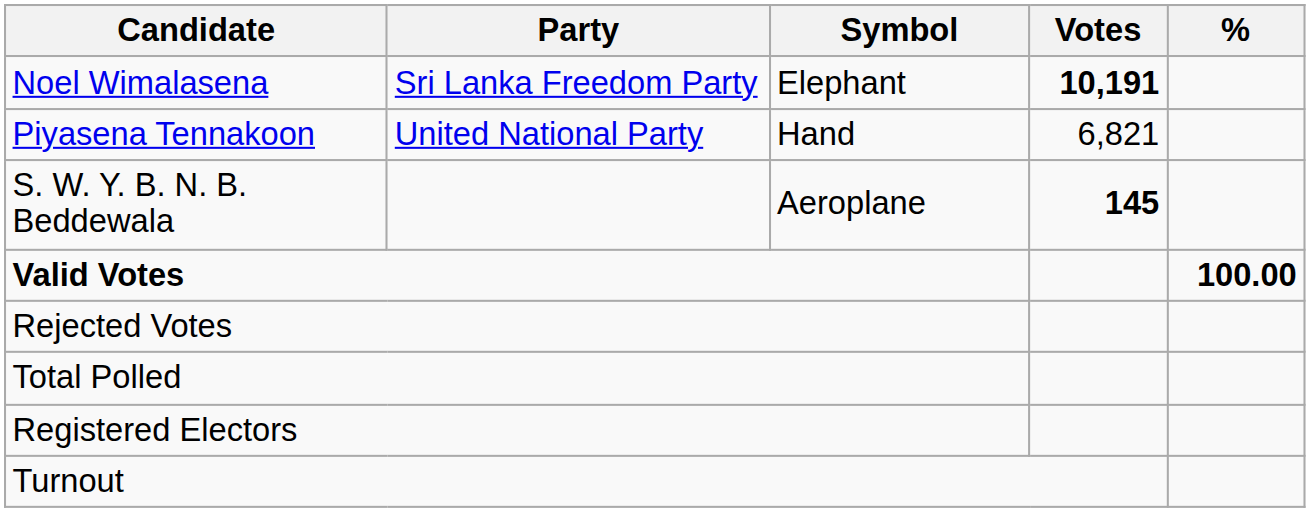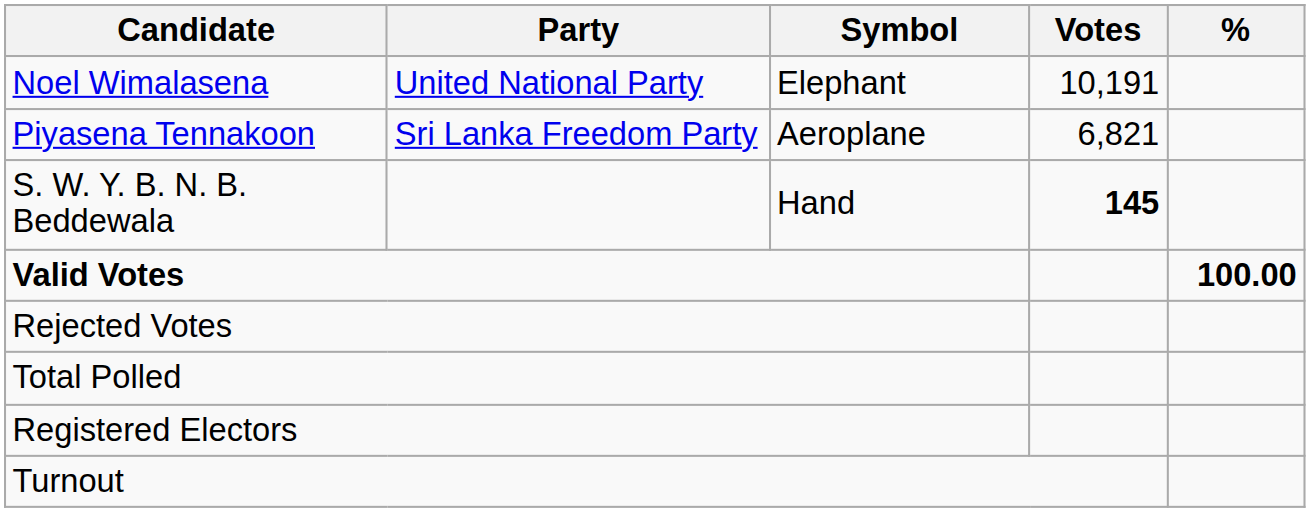Noel Wimalasena | Party: Sri Lanka Freedom Party -> United National Party
Noel Wimalasena | Votes: bold -> normal
Piyasena Tennakoon | Party: United National Party -> Sri Lanka Freedom Party
Piyasena Tennakoon | Symbol: Hand -> Aeroplane
S. W. Y. B. N. B. Beddewala | Symbol: Aeroplane -> Hand
